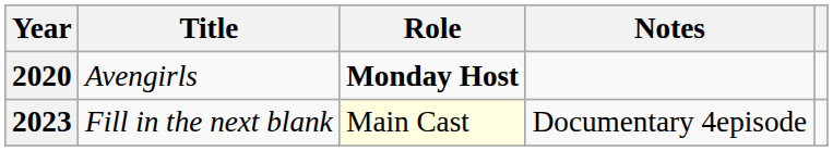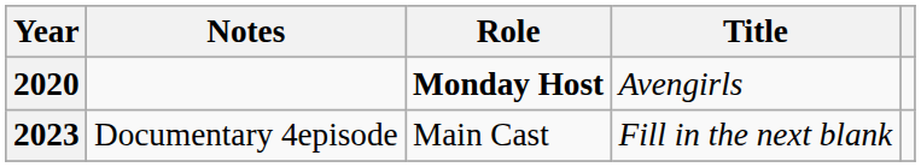columns swapped: Title <-> Notes
2023 | Role: lightyellow background -> no background
